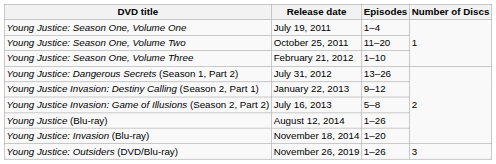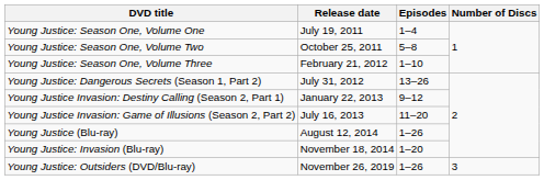Young Justice: Season One, Volume Two | Episodes: 11–20 -> 5–8
Young Justice Invasion: Game of Illusions (Season 2, Part 2) | Episodes: 5–8 -> 11–20
